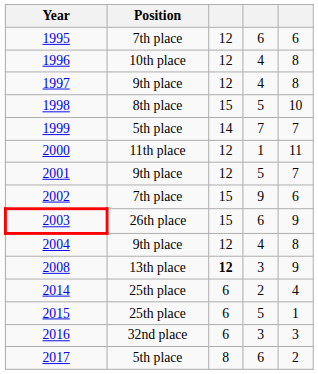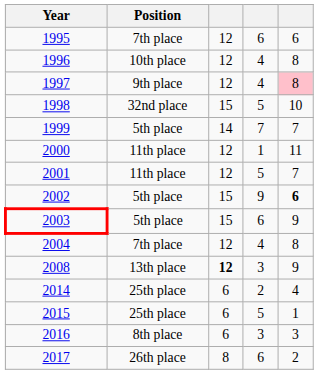1997 | column 5: no background -> pink background
1998 | Position: 8th place -> 32nd place
2001 | Position: 9th place -> 11th place
2002 | Position: 7th place -> 5th place
2002 | column 5: normal -> bold
2003 | Position: 26th place -> 5th place
2004 | Position: 9th place -> 7th place
2016 | Position: 32nd place -> 8th place
2017 | Position: 5th place -> 26th place
